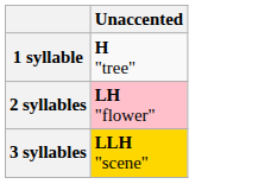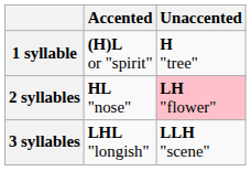+ column: Accented | (H)L or "spirit" | HL "nose" | LHL "longish"
3 syllables | Unaccented: gold background -> no background
